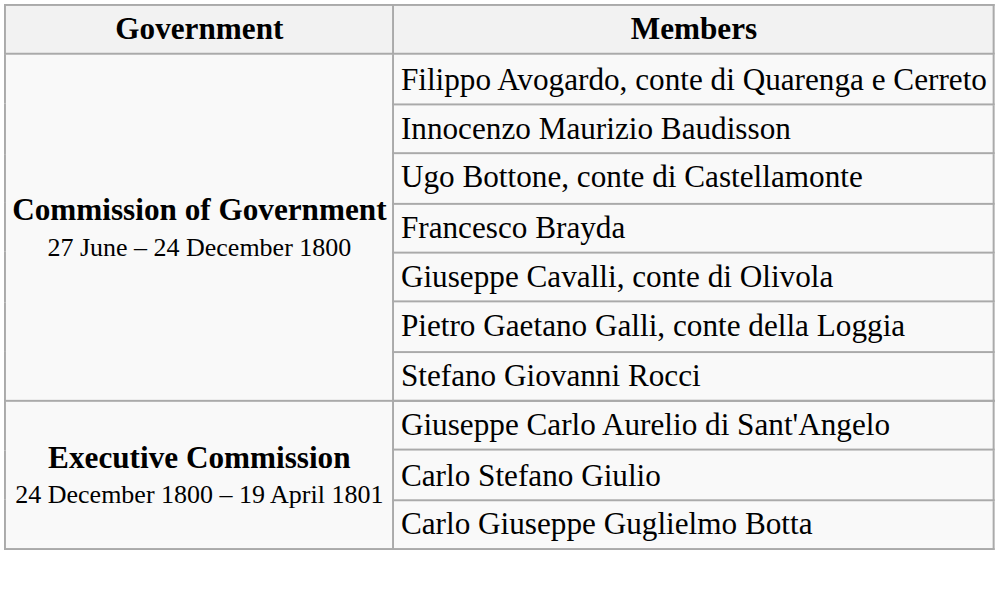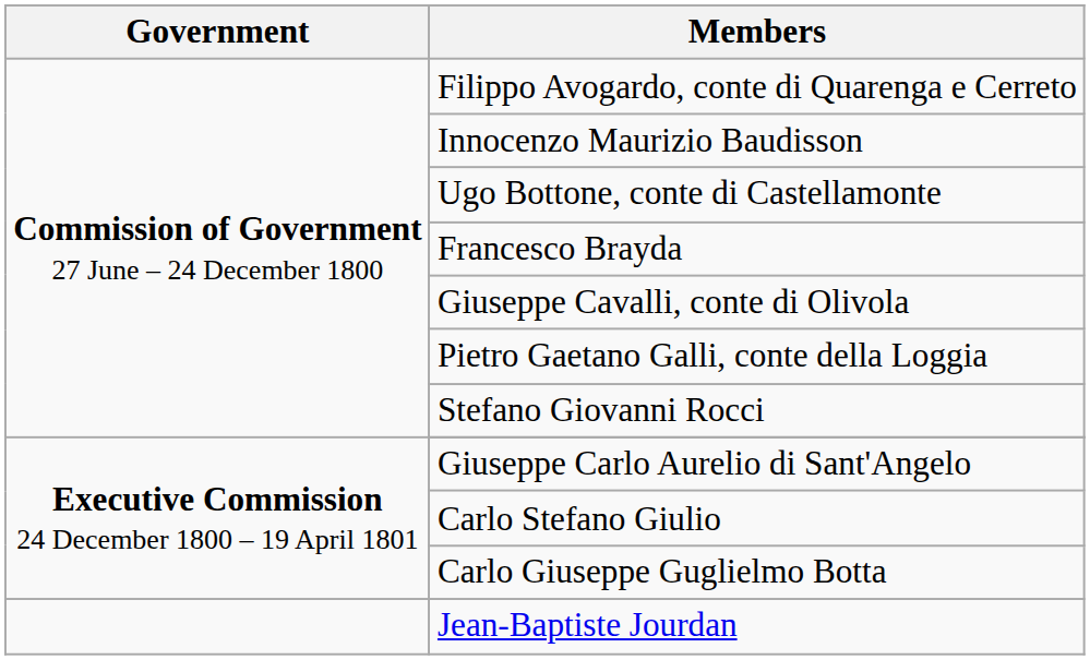+ row: Jean-Baptiste Jourdan
